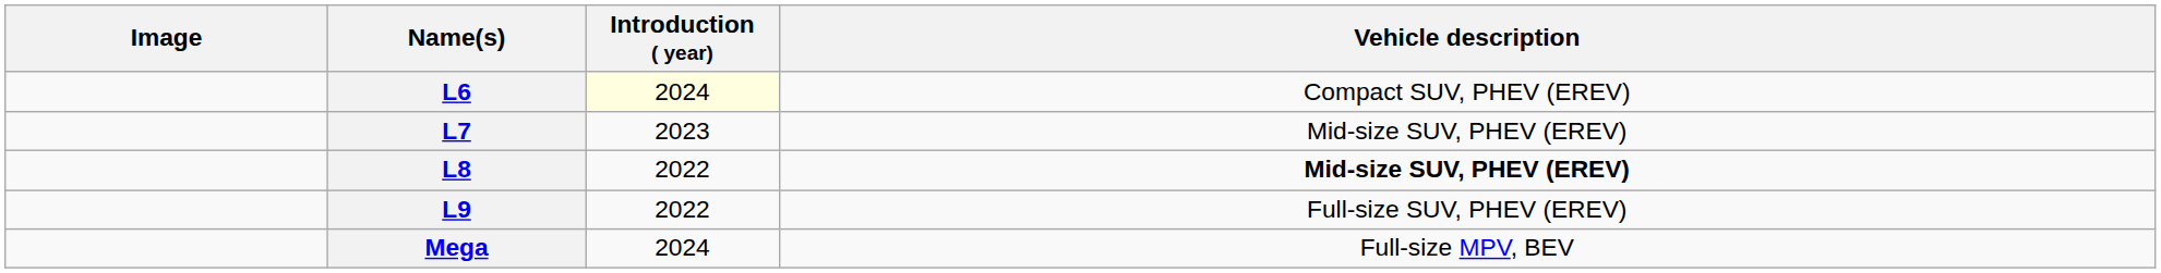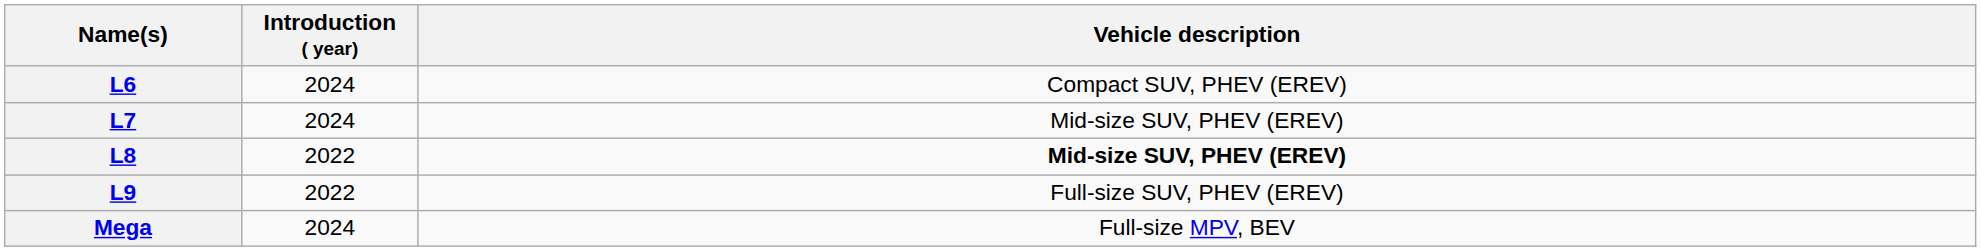- column: Image
L6 | Introduction ( year): lightyellow background -> no background
L7 | Introduction ( year): 2023 -> 2024
